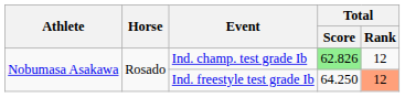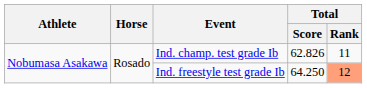Ind. champ. test grade Ib | Total / Score: lightgreen background -> no background
Ind. champ. test grade Ib | Total / Rank: 12 -> 11
